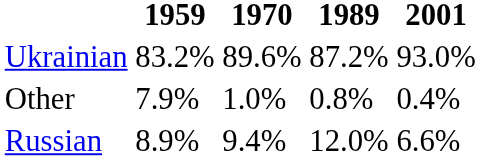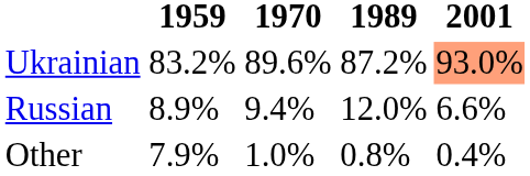Ukrainian | 2001: no background -> lightsalmon background
rows swapped: Russian <-> Other
